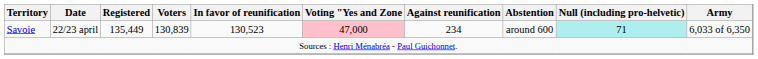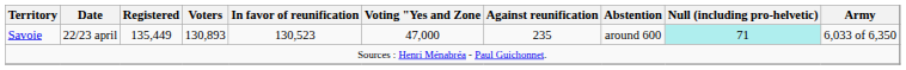Savoie | Voters: 130,839 -> 130,893
Savoie | Voting "Yes and Zone: pink background -> no background
Savoie | Against reunification: 234 -> 235
